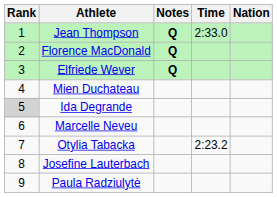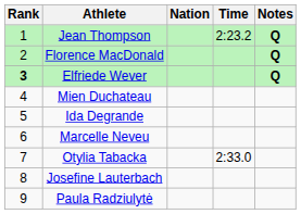columns swapped: Nation <-> Notes
Jean Thompson | Time: 2:33.0 -> 2:23.2
Elfriede Wever | Rank: normal -> bold
Ida Degrande | Rank: lightgrey background -> no background
Otylia Tabacka | Time: 2:23.2 -> 2:33.0
